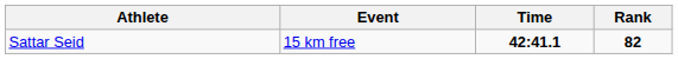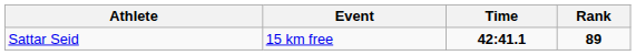Sattar Seid | Rank: 82 -> 89
